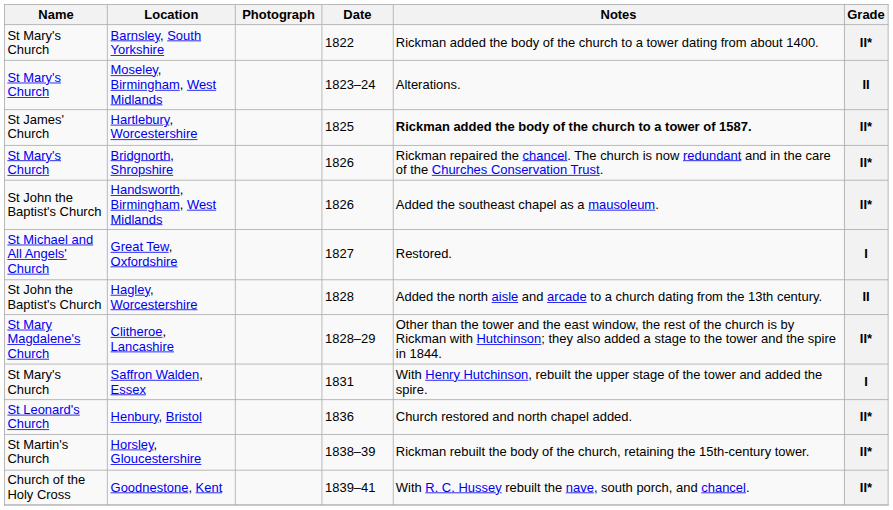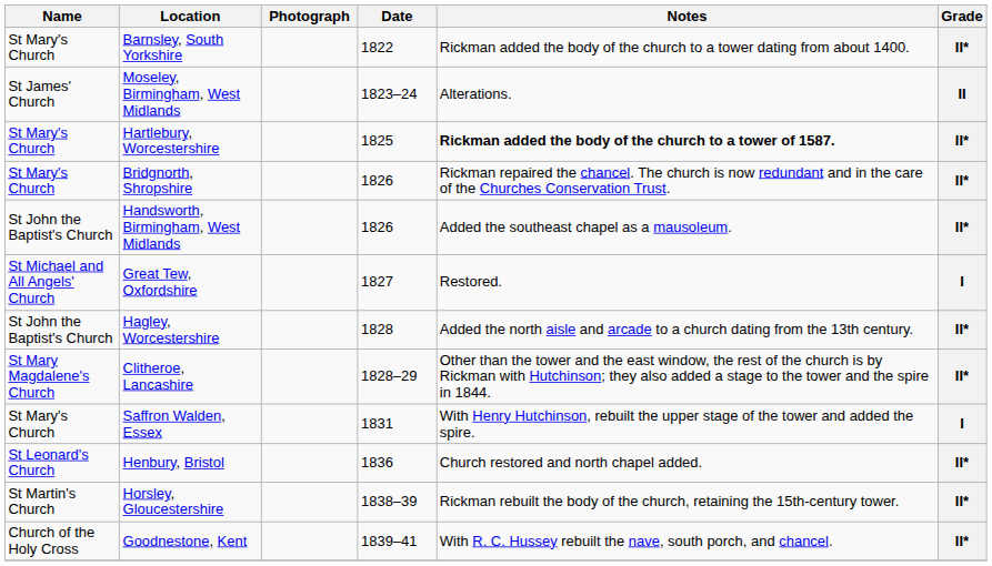Moseley, Birmingham, West Midlands | Name: St Mary's Church -> St James' Church
Hartlebury, Worcestershire | Name: St James' Church -> St Mary's Church
Hagley, Worcestershire | Grade: II -> II*
